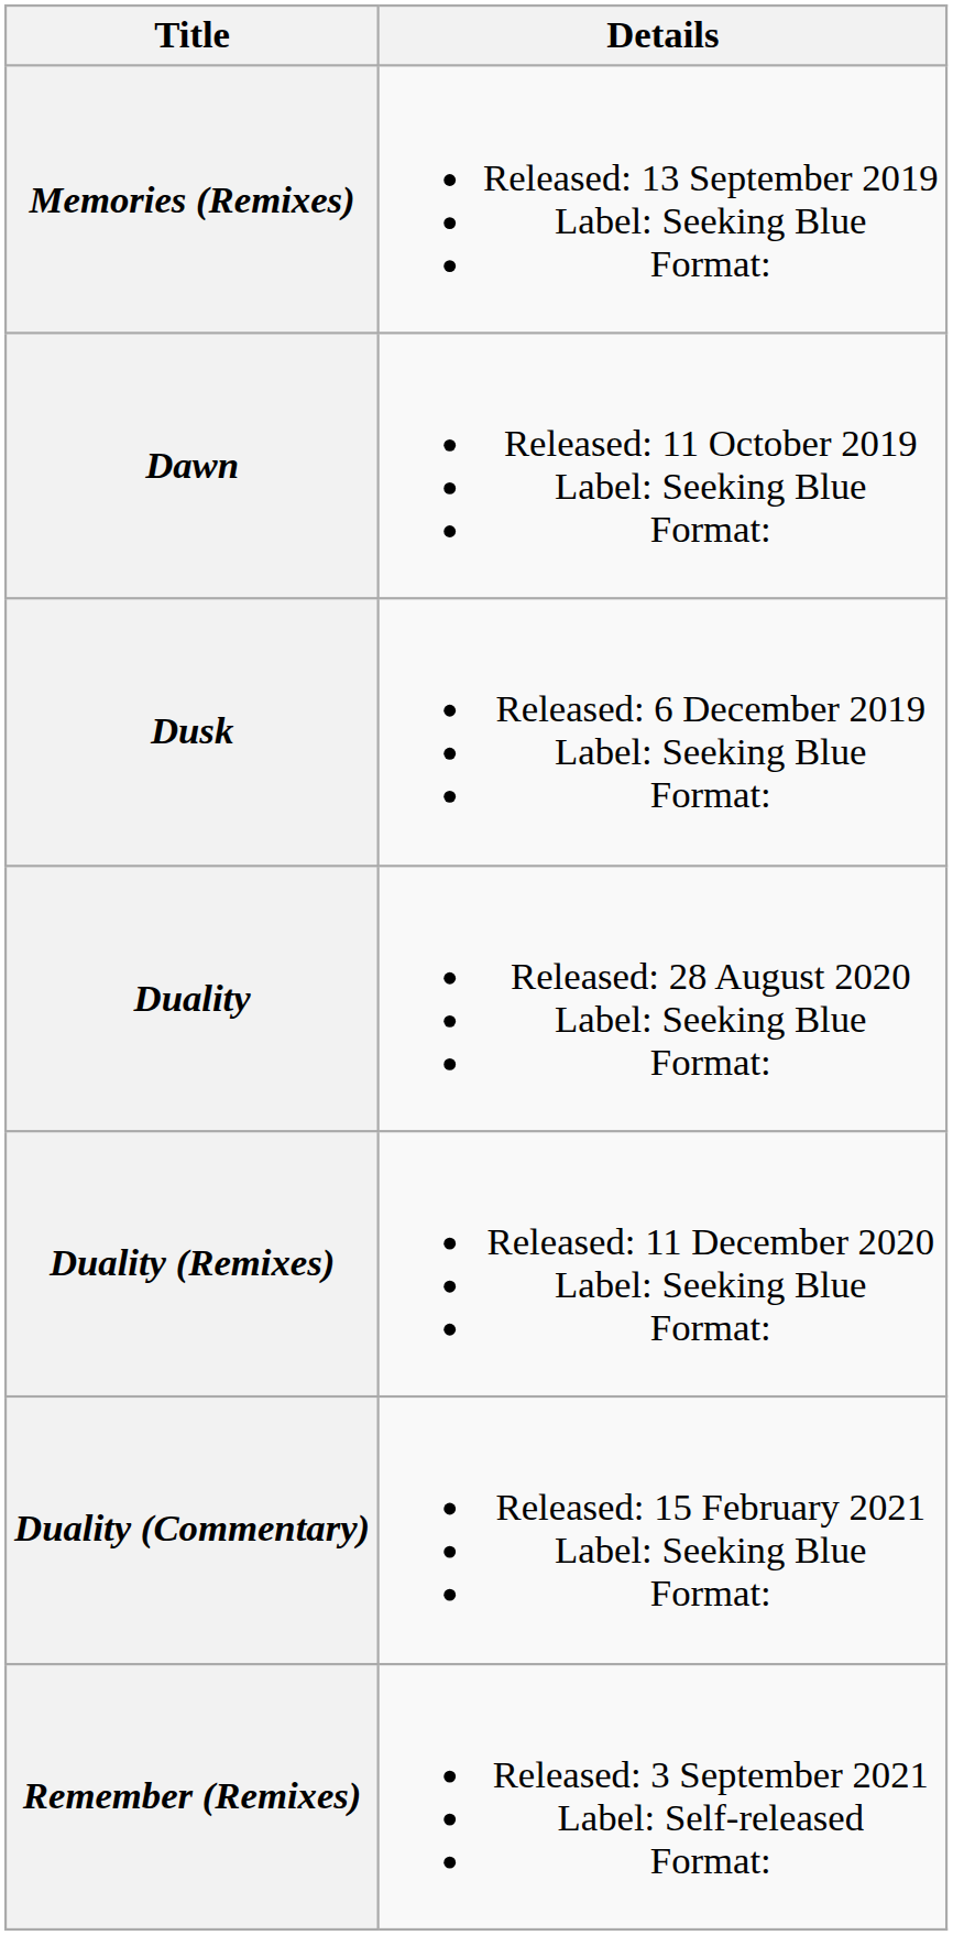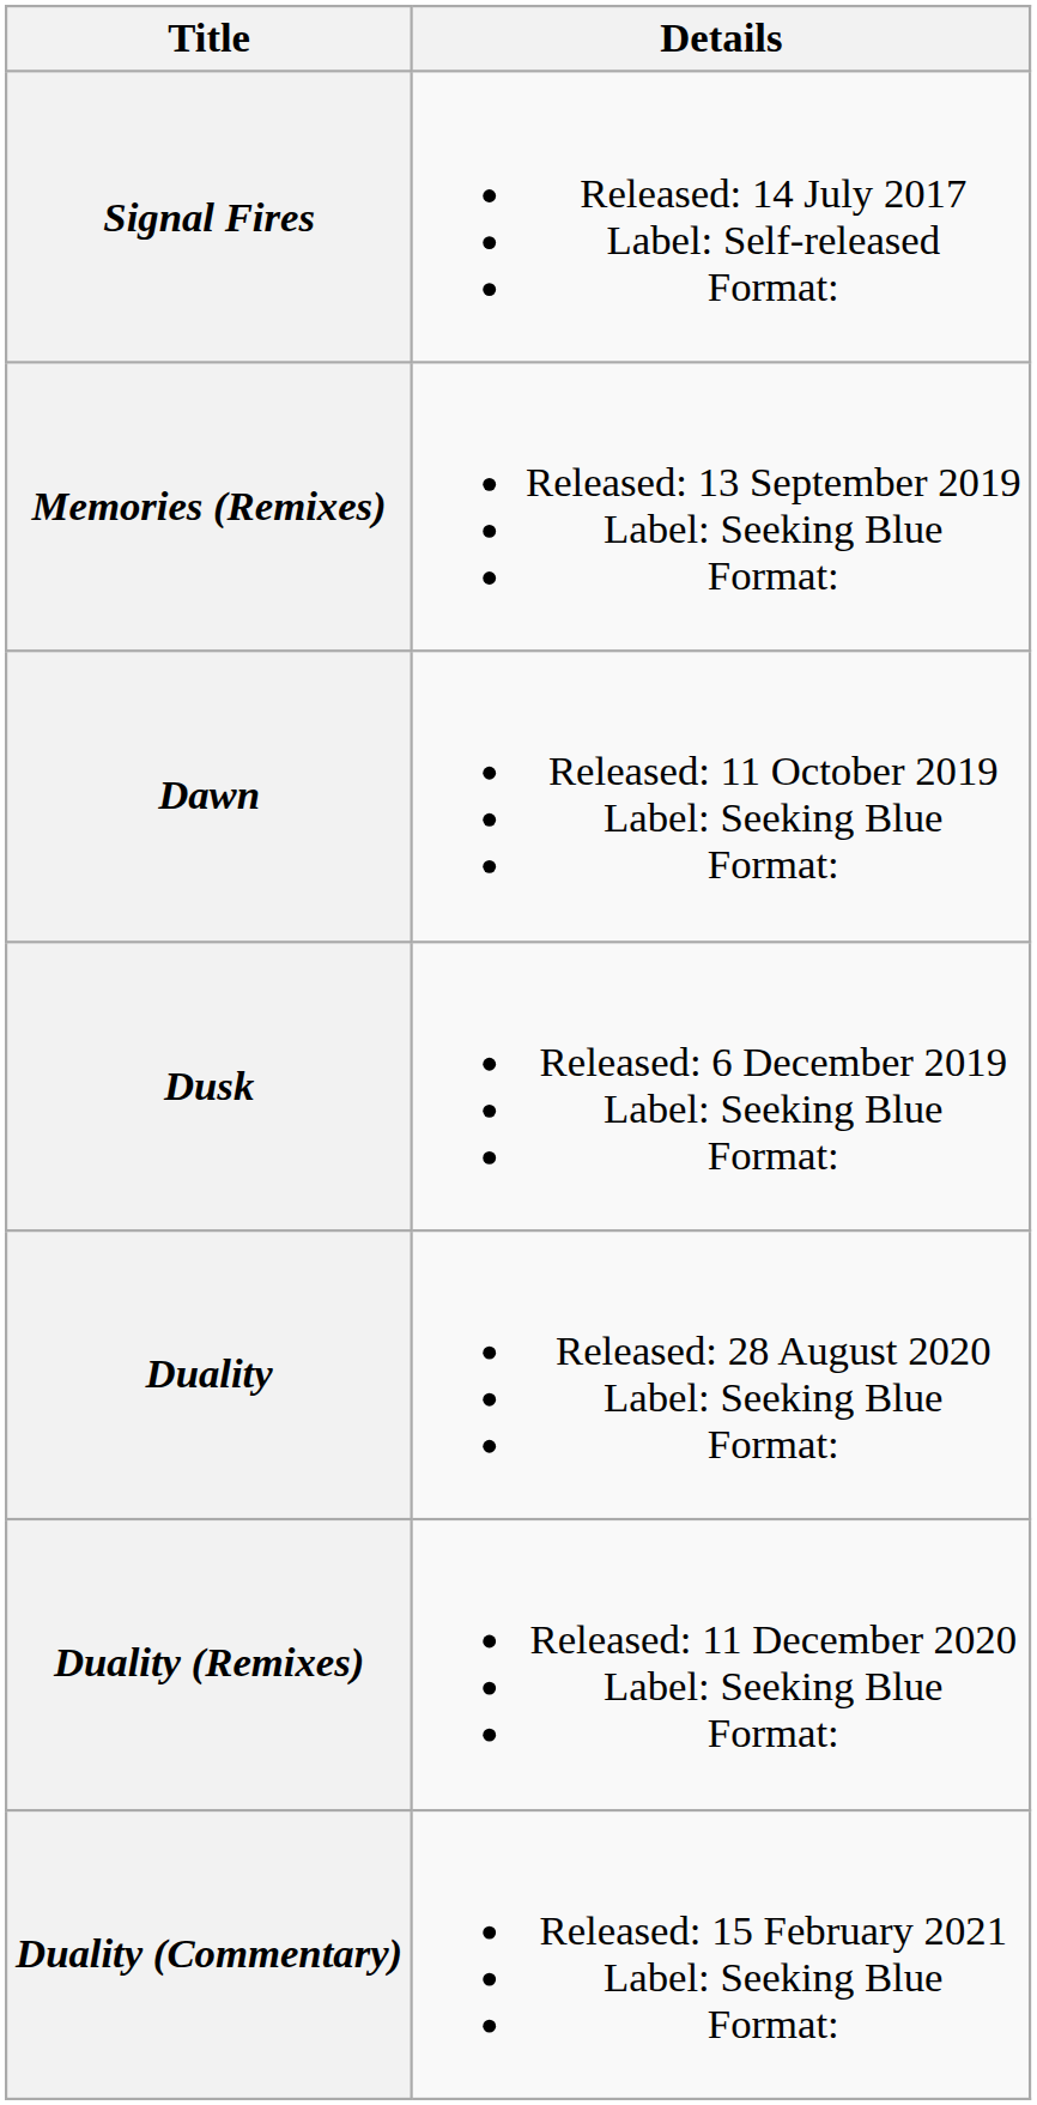+ row: Signal Fires | Released: 14 July 2017 Label: Self-released Format:
- row: Remember (Remixes) | Released: 3 September 2021 Label: Self-released Format:
